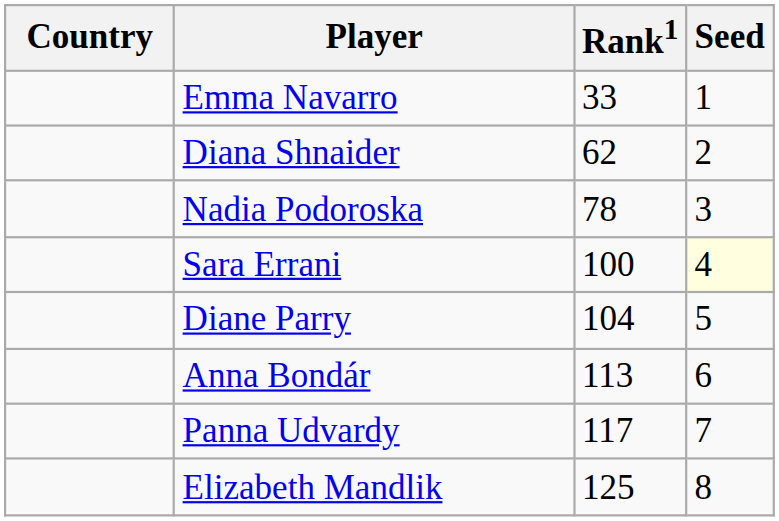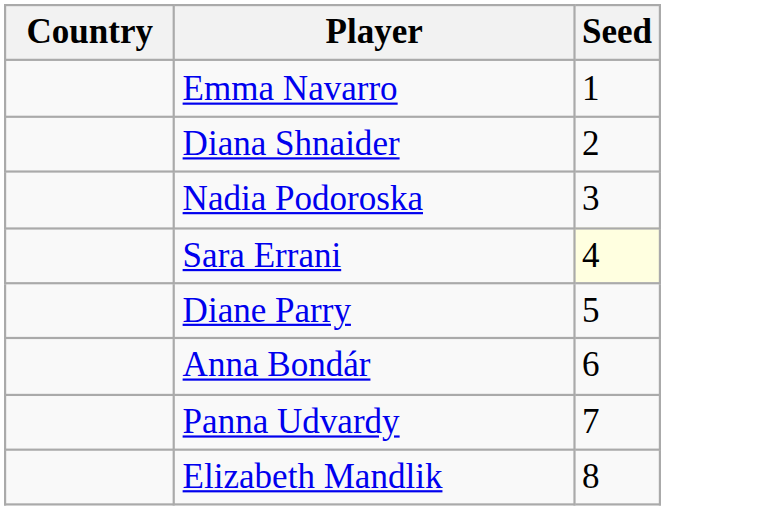- column: Rank1 | 33 | 62 | 78 | 100 | 104 | 113 | 117 | 125
